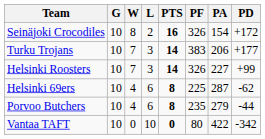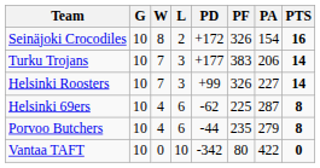columns swapped: PTS <-> PD
